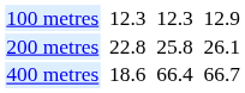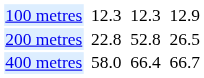200 metres | column 5: 25.8 -> 52.8
200 metres | column 7: 26.1 -> 26.5
400 metres | column 3: 18.6 -> 58.0
